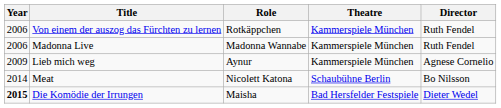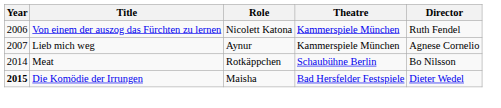Von einem der auszog das Fürchten zu lernen | Role: Rotkäppchen -> Nicolett Katona
- row: 2006 | Madonna Live | Madonna Wannabe | Kammerspiele München | Ruth Fendel
Lieb mich weg | Year: 2009 -> 2007
Meat | Role: Nicolett Katona -> Rotkäppchen
